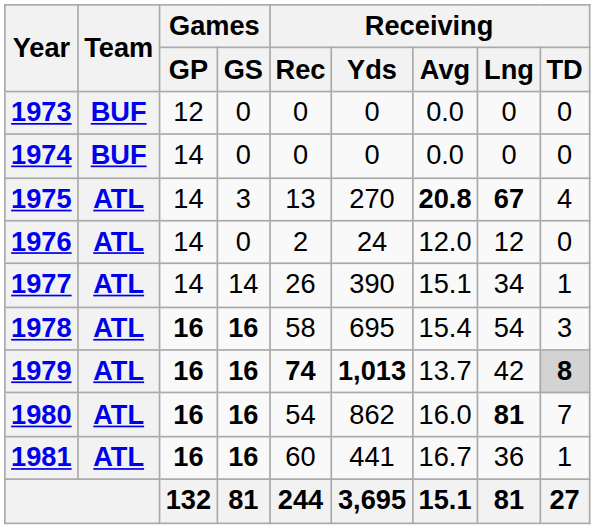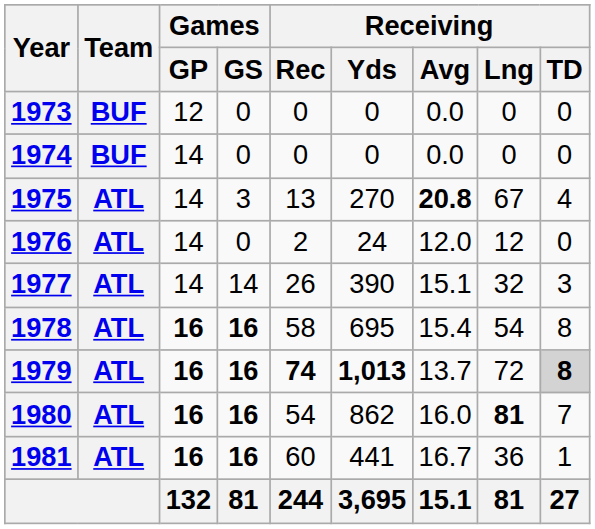1975 | Receiving / Lng: bold -> normal
1977 | Receiving / Lng: 34 -> 32
1977 | Receiving / TD: 1 -> 3
1978 | Receiving / TD: 3 -> 8
1979 | Receiving / Lng: 42 -> 72
